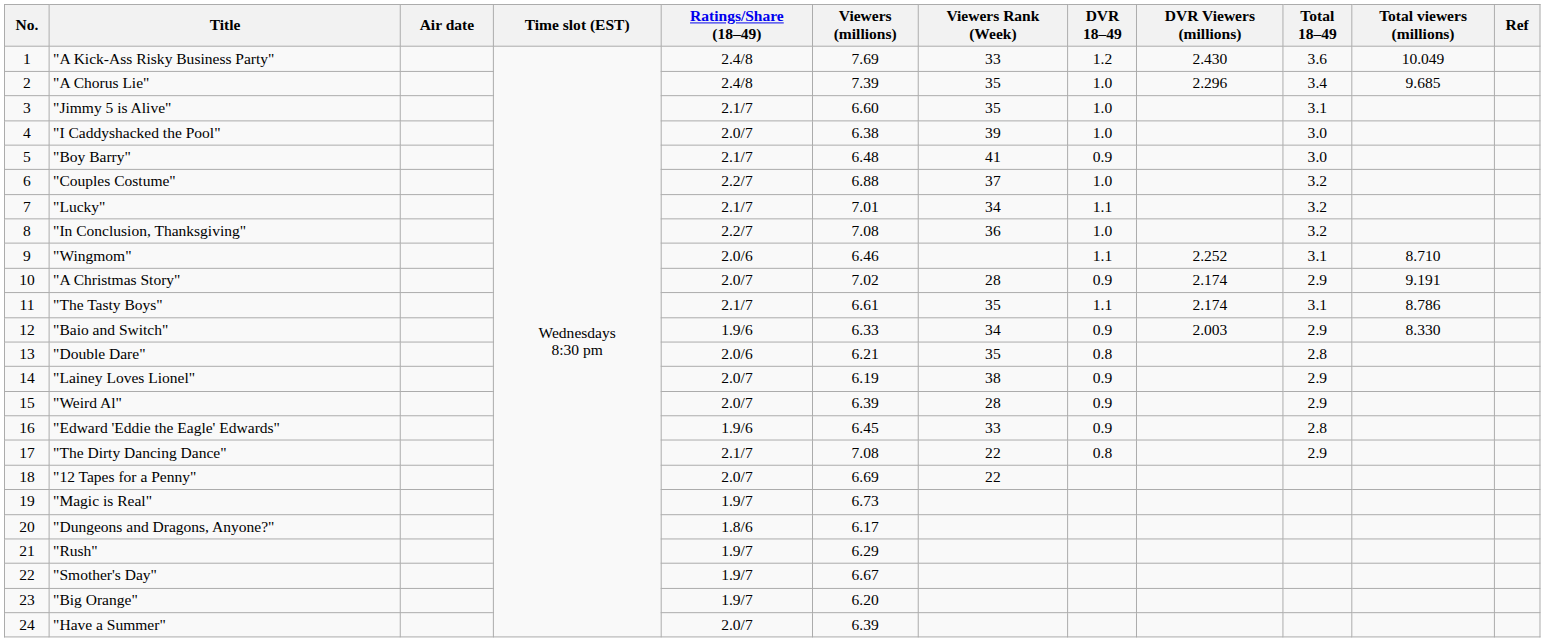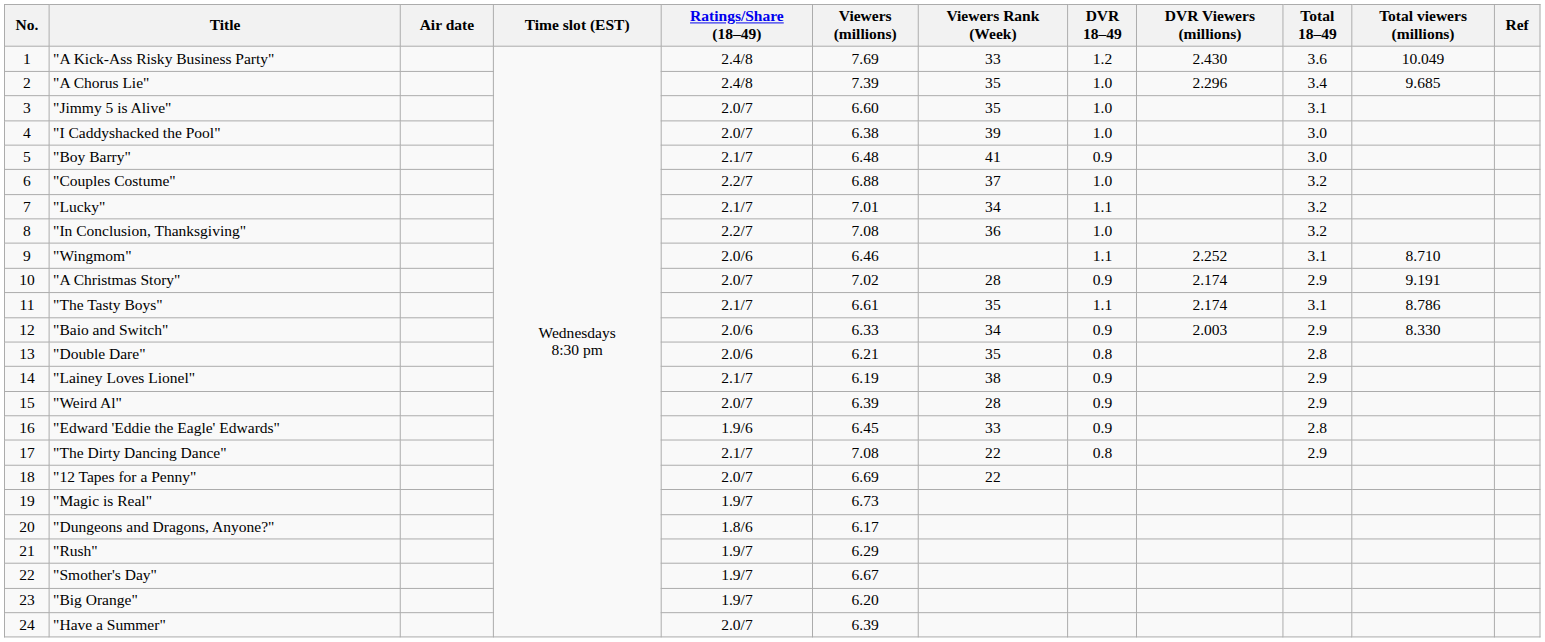"Jimmy 5 is Alive" | Ratings/Share (18–49): 2.1/7 -> 2.0/7
"Baio and Switch" | Ratings/Share (18–49): 1.9/6 -> 2.0/6
"Lainey Loves Lionel" | Ratings/Share (18–49): 2.0/7 -> 2.1/7
